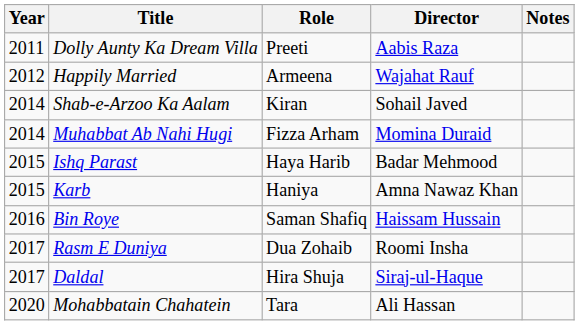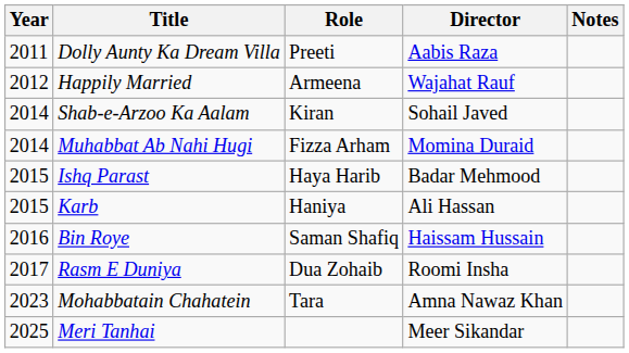Karb | Director: Amna Nawaz Khan -> Ali Hassan
- row: 2017 | Daldal | Hira Shuja | Siraj-ul-Haque
Mohabbatain Chahatein | Year: 2020 -> 2023
Mohabbatain Chahatein | Director: Ali Hassan -> Amna Nawaz Khan
+ row: 2025 | Meri Tanhai | Meer Sikandar
